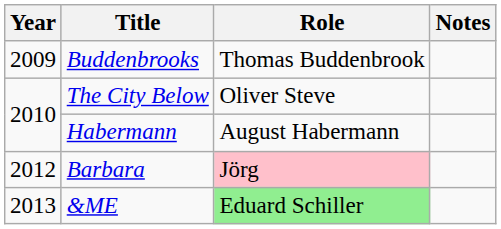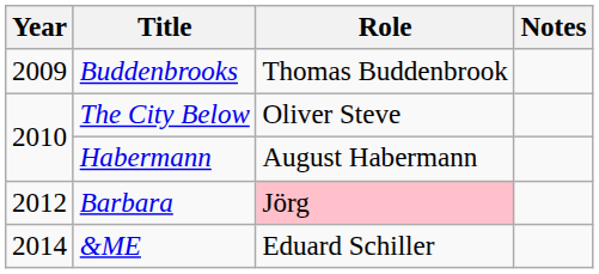&ME | Year: 2013 -> 2014
&ME | Role: lightgreen background -> no background
